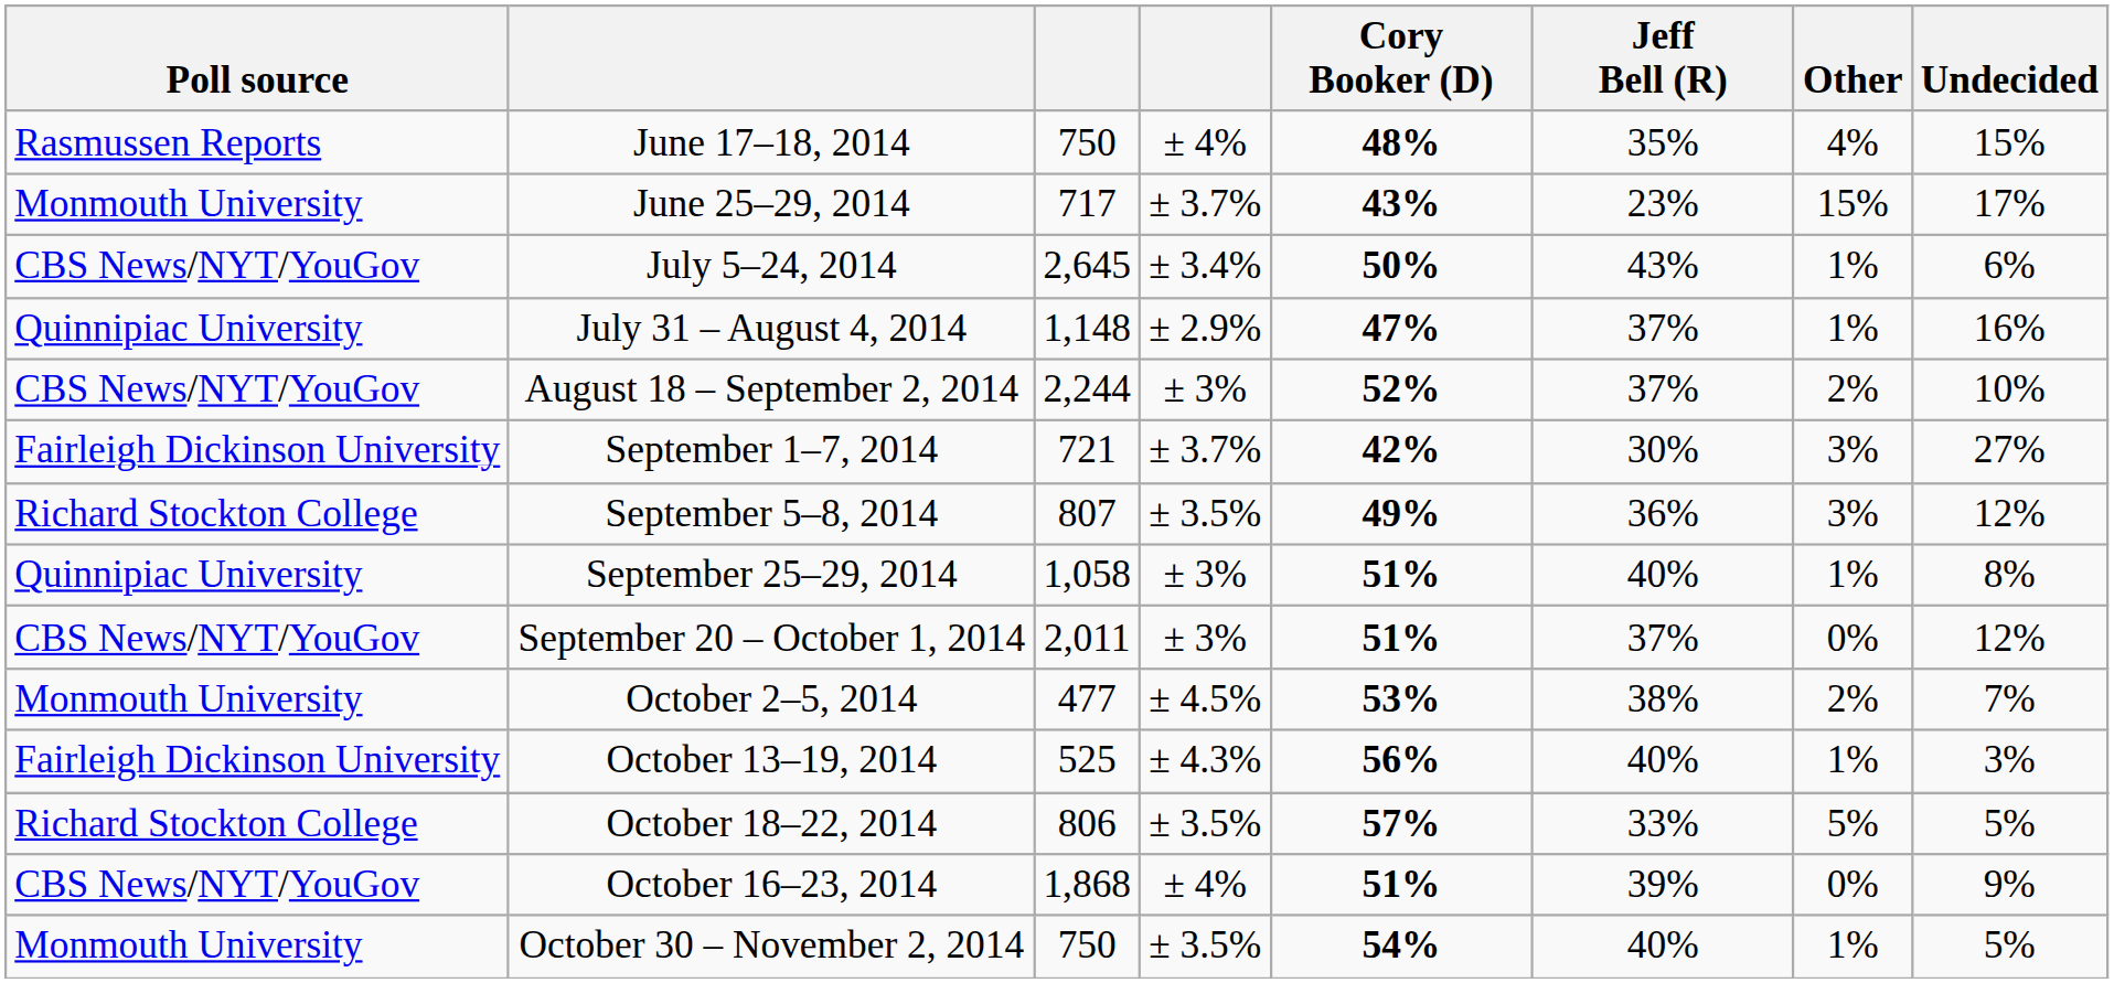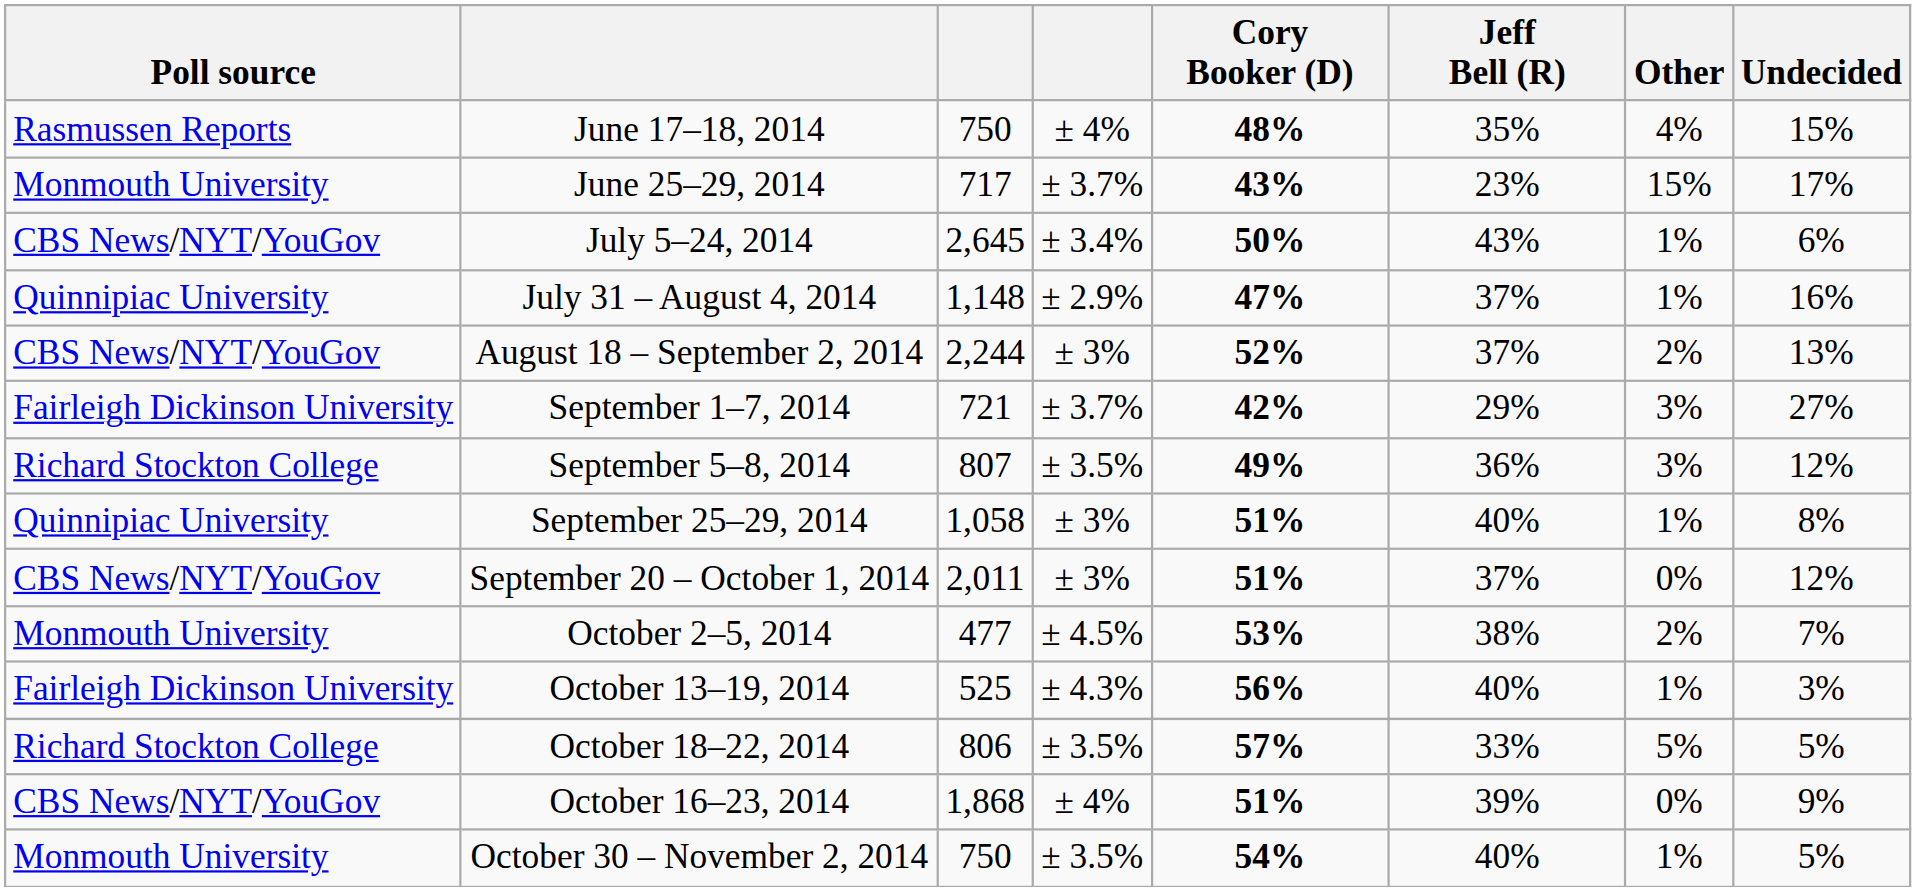August 18 – September 2, 2014 | Undecided: 10% -> 13%
September 1–7, 2014 | Jeff Bell (R): 30% -> 29%
